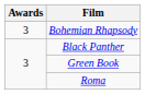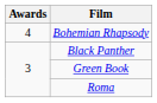Bohemian Rhapsody | Awards: 3 -> 4
